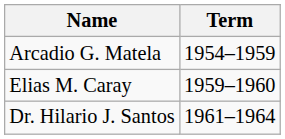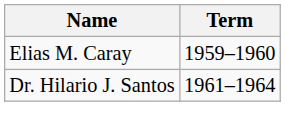- row: Arcadio G. Matela | 1954–1959
